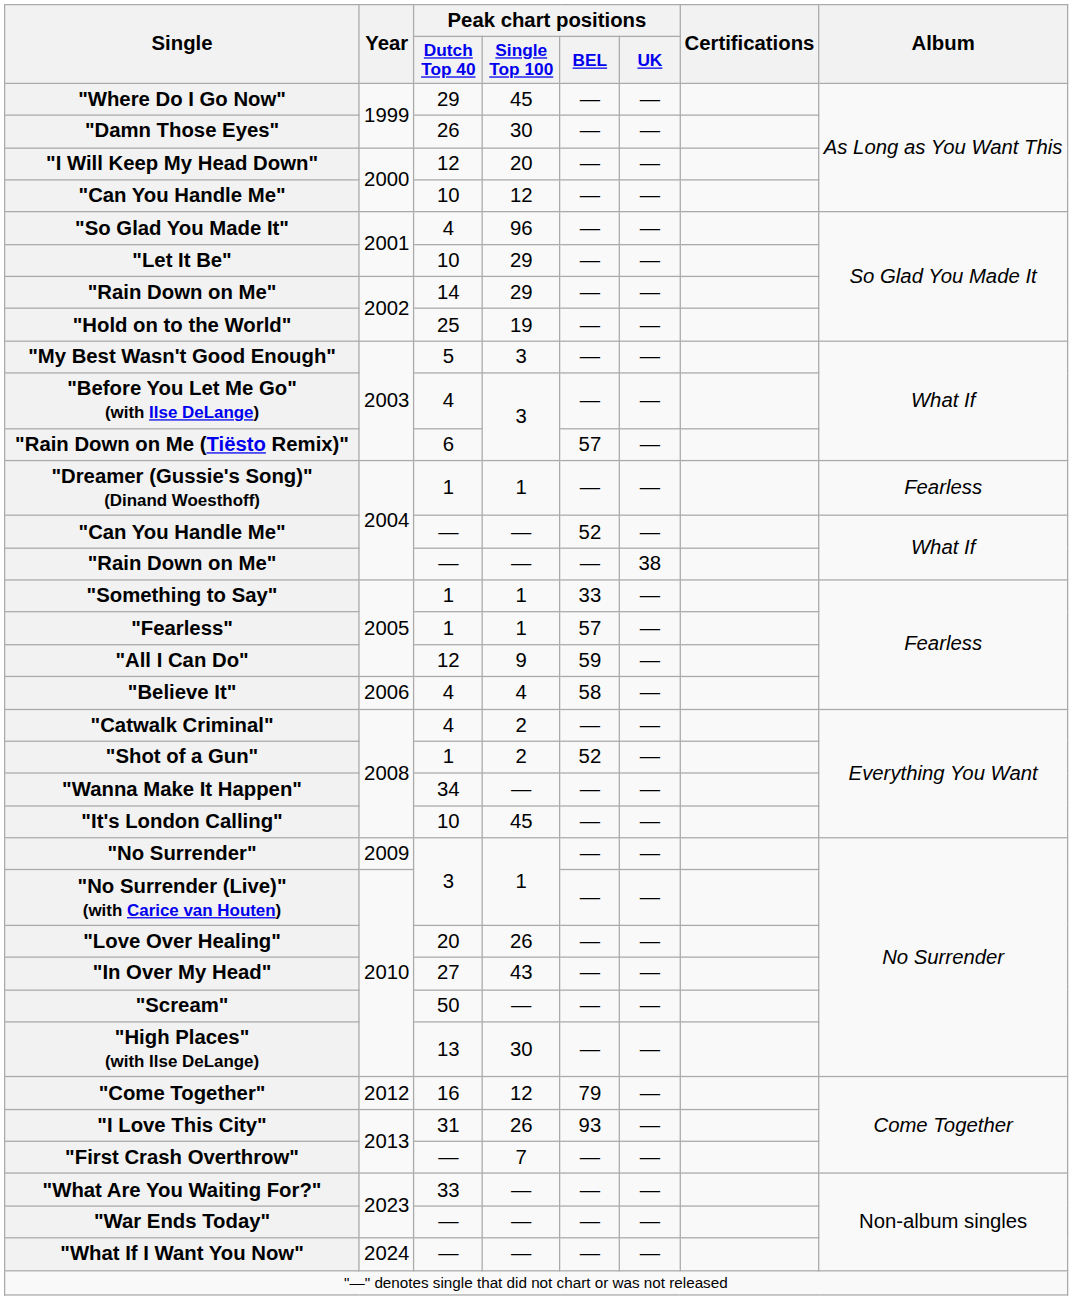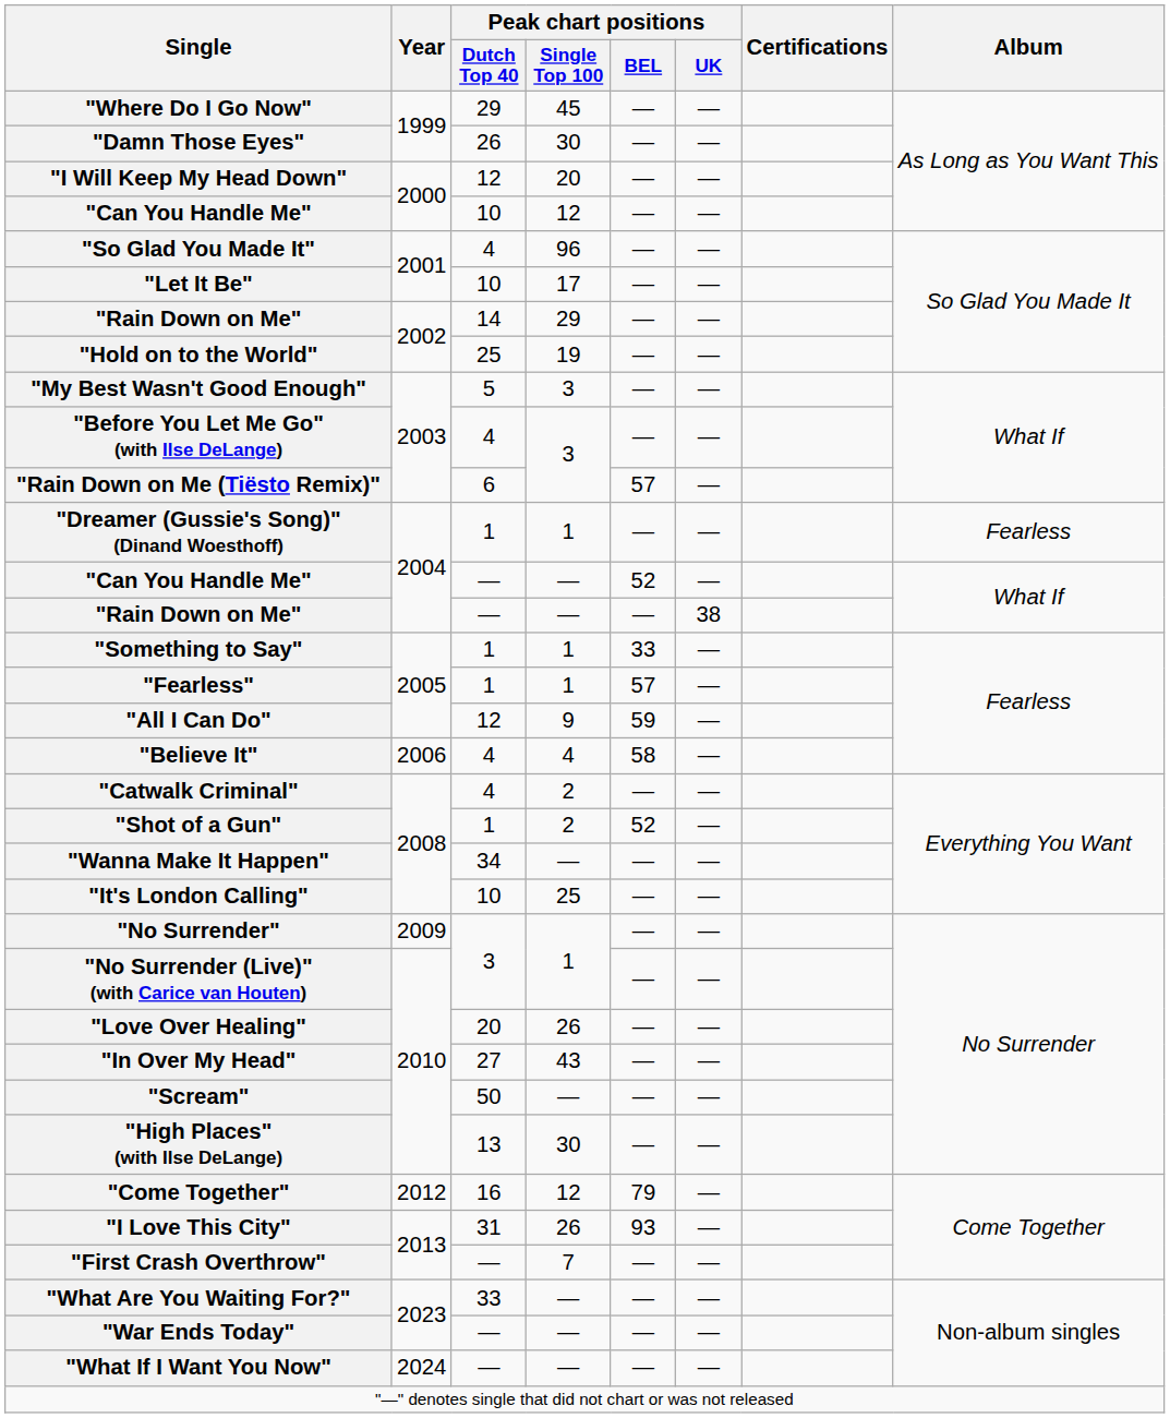"Let It Be" | Peak chart positions / Single Top 100: 29 -> 17
"It's London Calling" | Peak chart positions / Single Top 100: 45 -> 25
